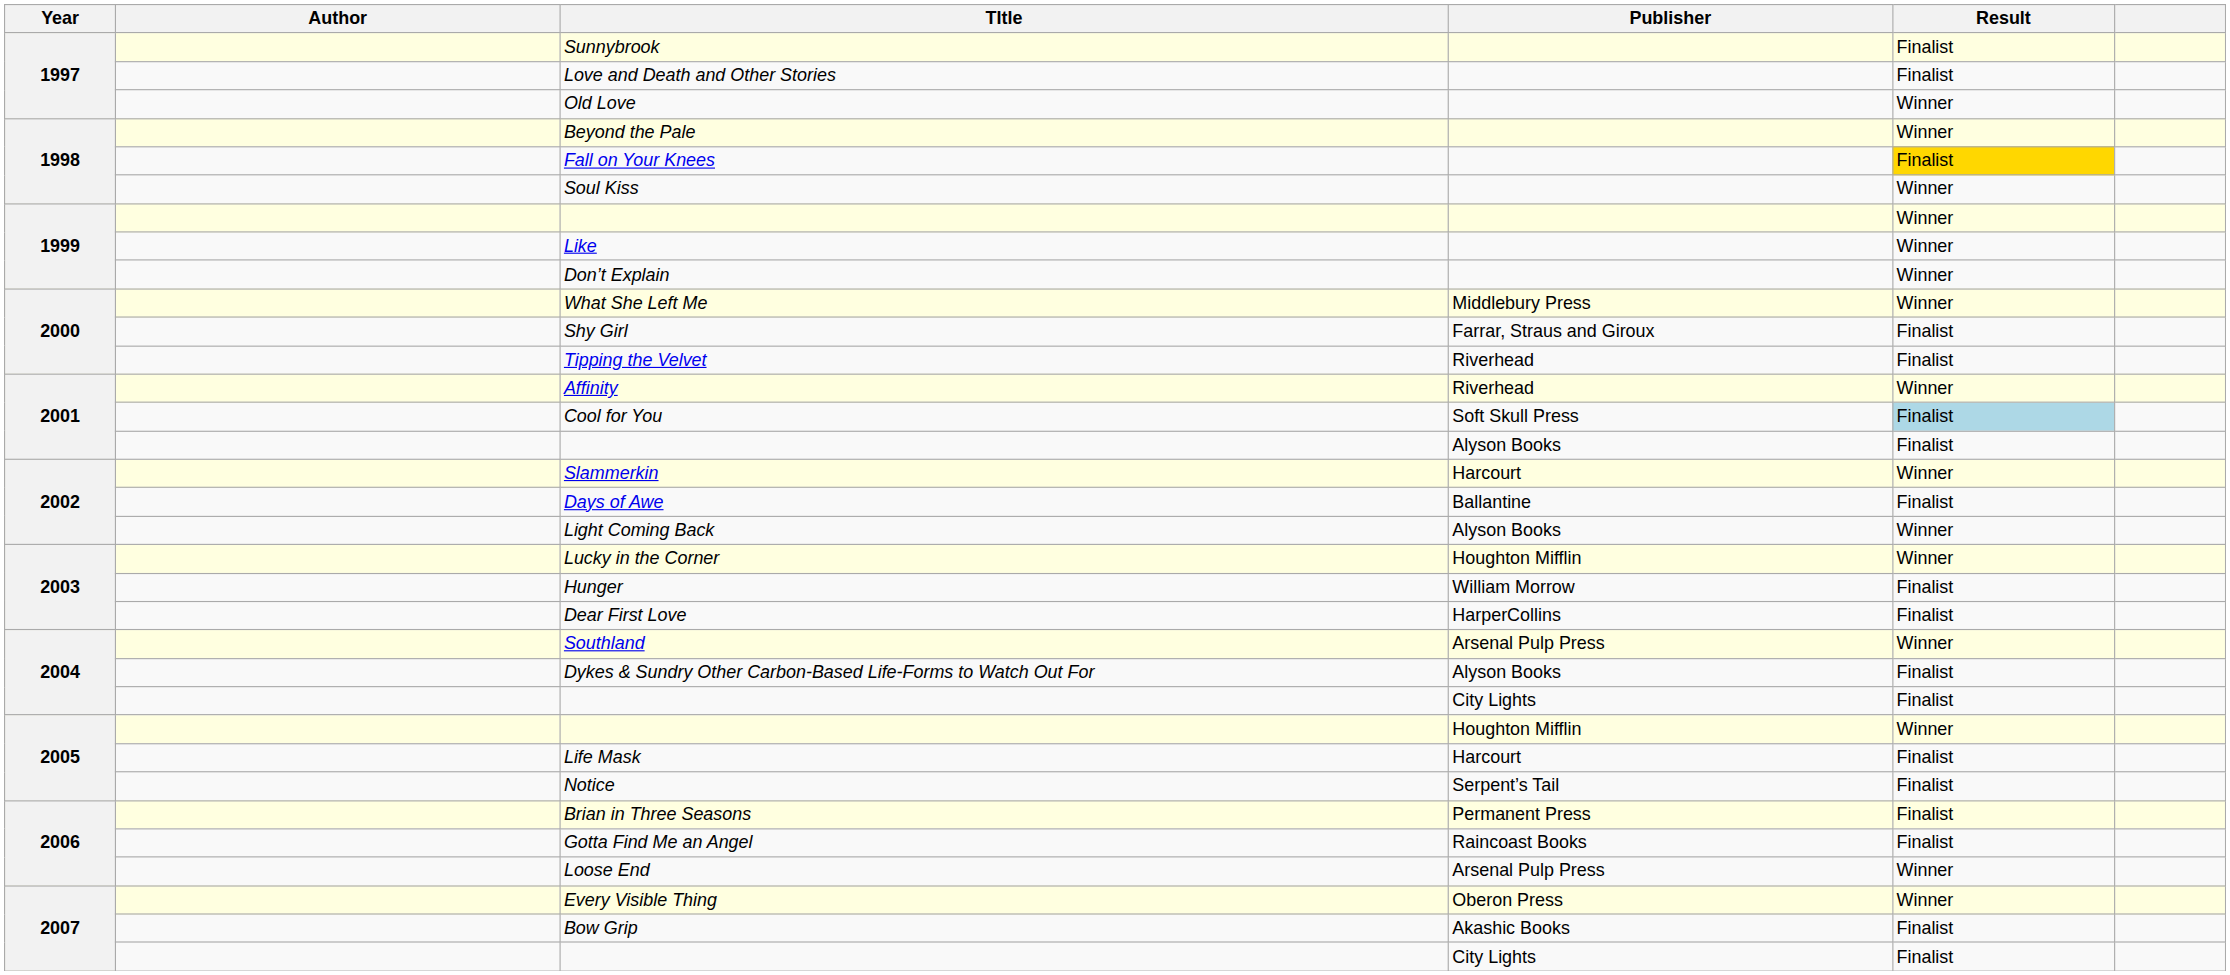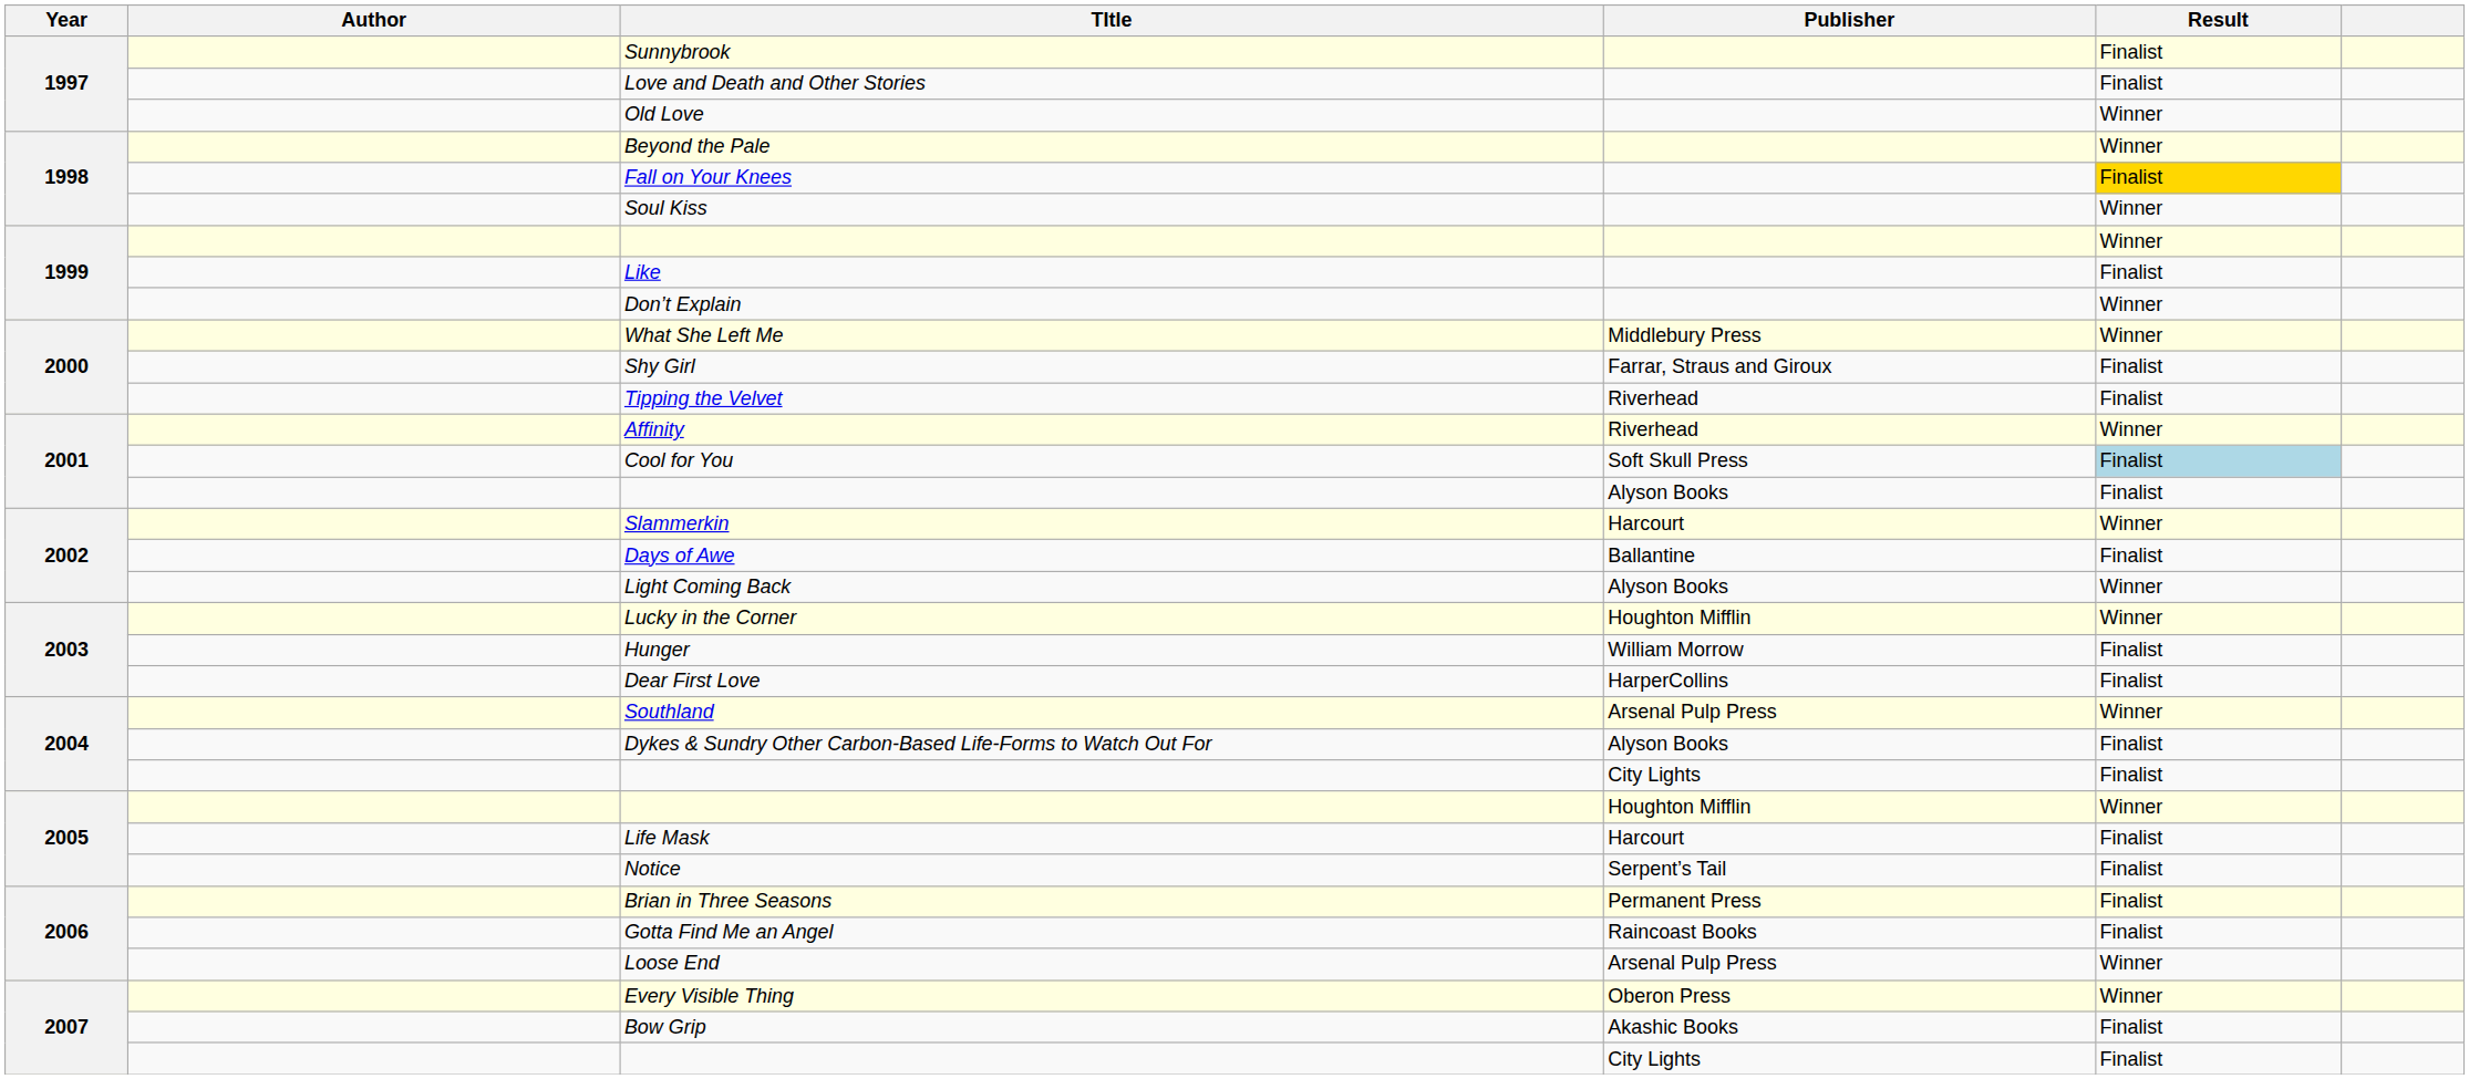Like | Result: Winner -> Finalist
